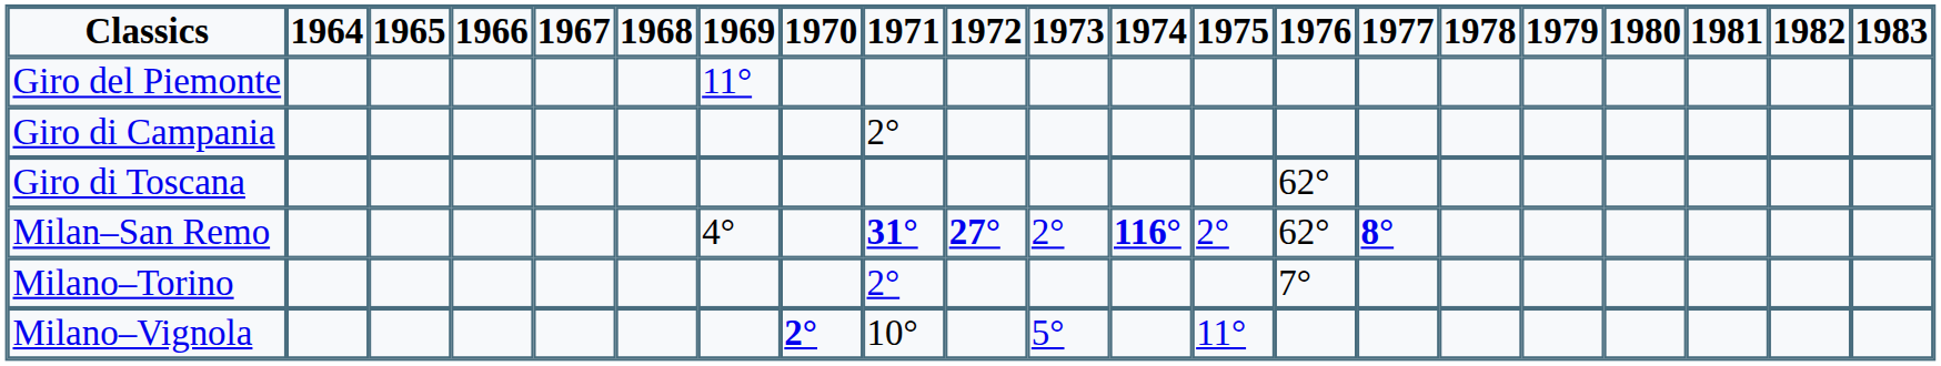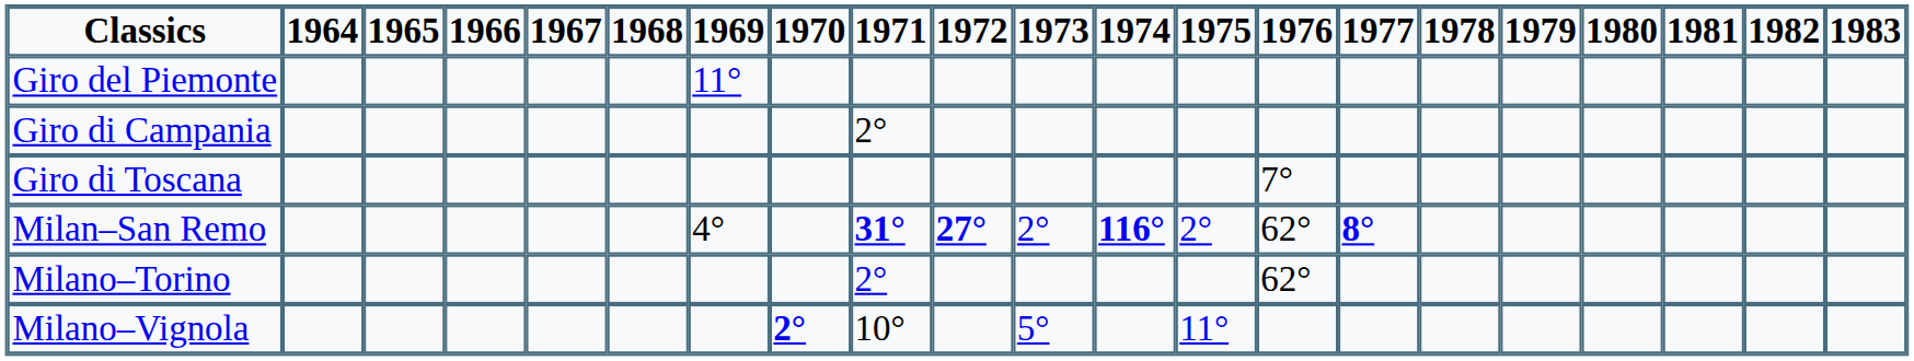Giro di Toscana | 1976: 62° -> 7°
Milano–Torino | 1976: 7° -> 62°
